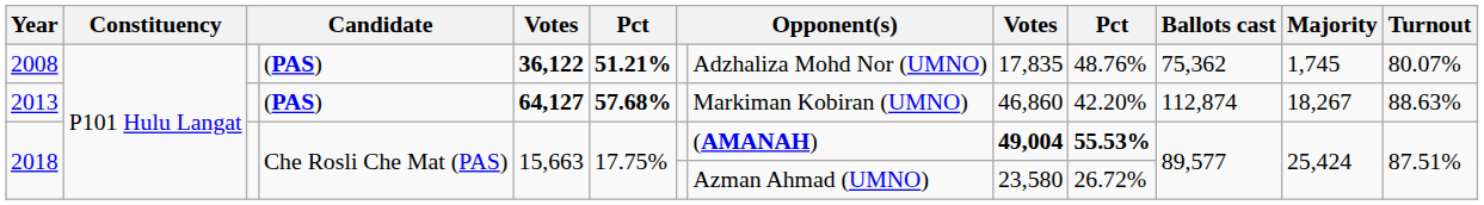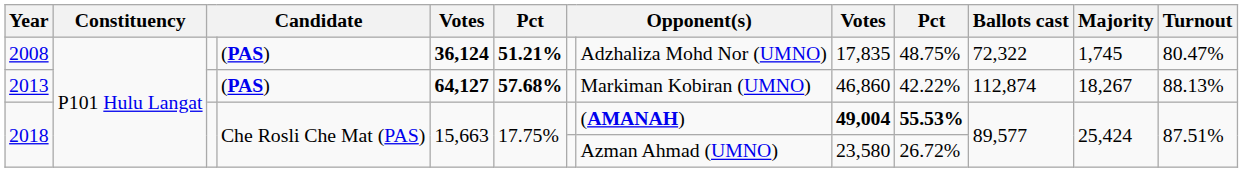2008 | column 5: 36,122 -> 36,124
2008 | column 10: 48.76% -> 48.75%
2008 | Ballots cast: 75,362 -> 72,322
2008 | Turnout: 80.07% -> 80.47%
2013 | column 10: 42.20% -> 42.22%
2013 | Turnout: 88.63% -> 88.13%
